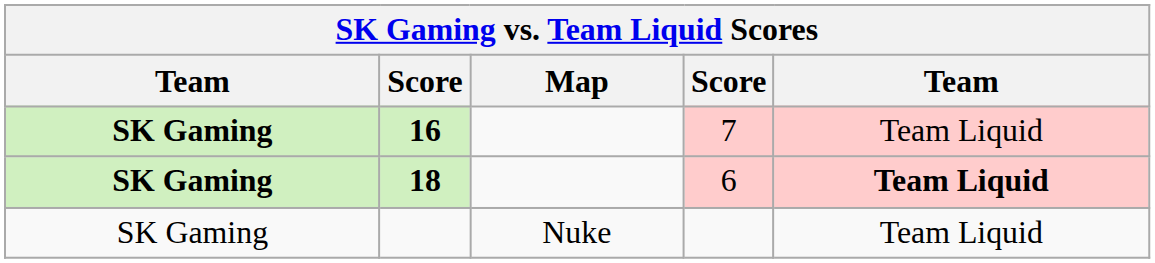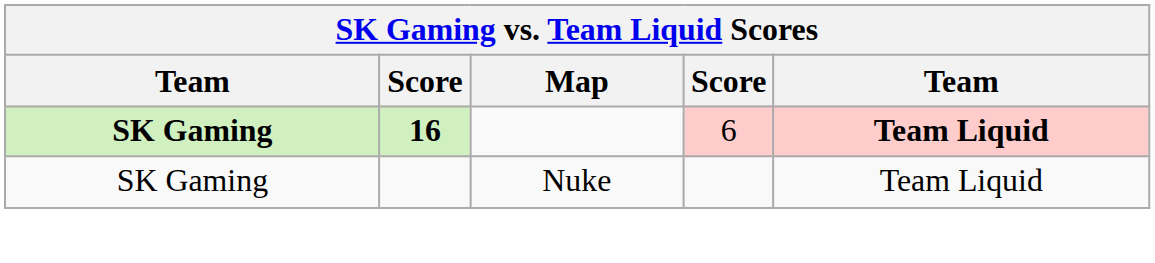- row: SK Gaming | 16 | 7 | Team Liquid
6 | column 2: 18 -> 16
